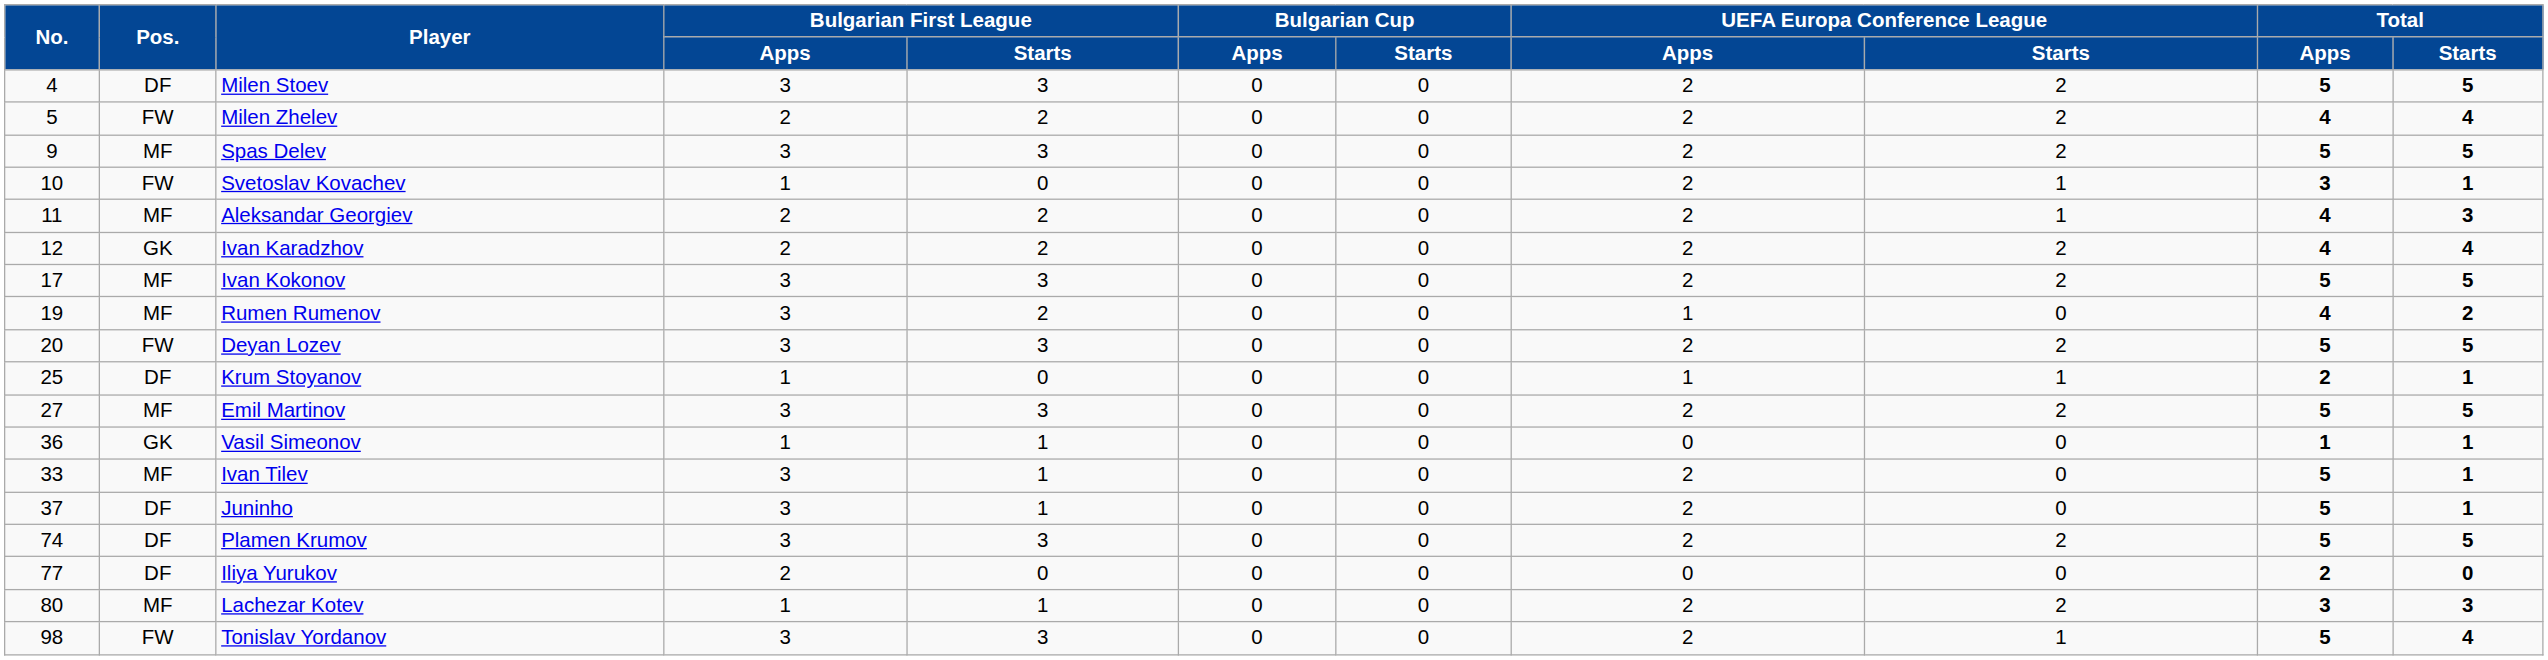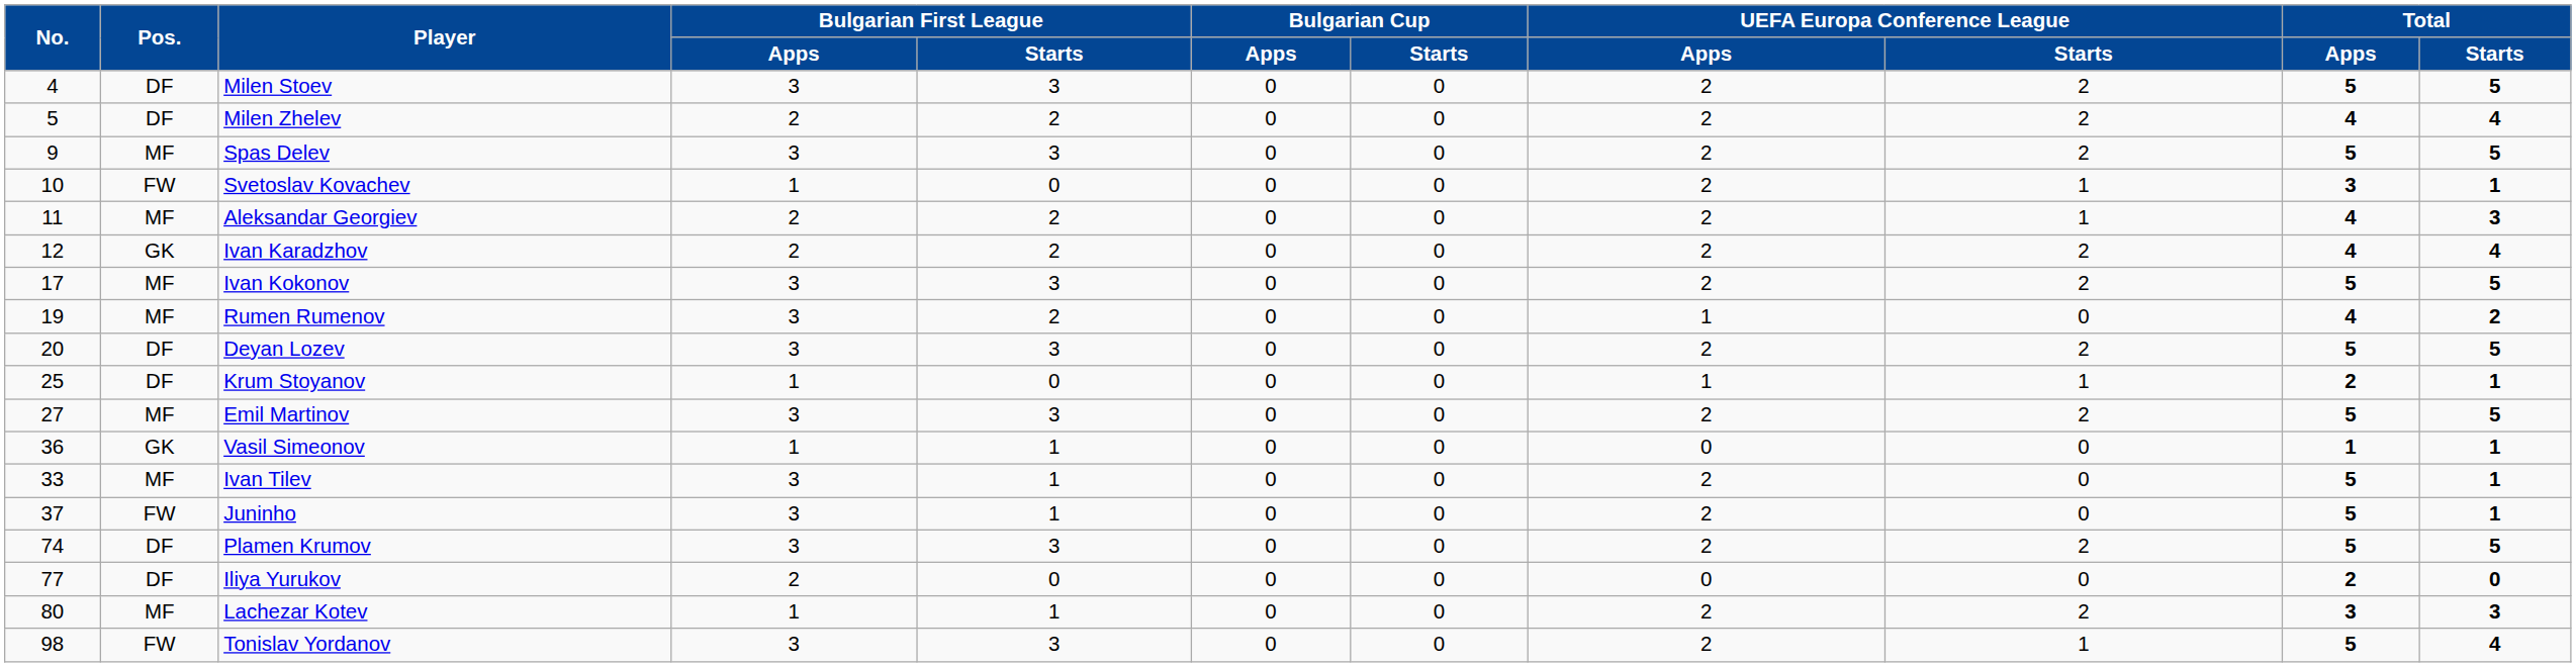Milen Zhelev | Pos.: FW -> DF
Deyan Lozev | Pos.: FW -> DF
Juninho | Pos.: DF -> FW
